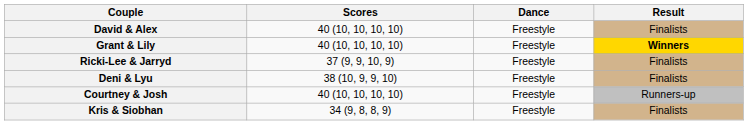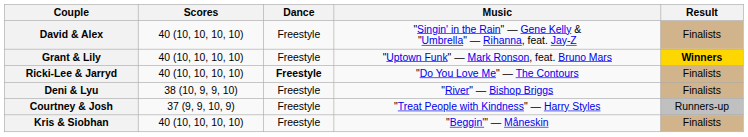+ column: Music | "Singin' in the Rain" — Gene Kelly & "Umbrella" — Rihanna, feat. Jay-Z | "Uptown Funk" — Mark Ronson, feat. Bruno Mars | "Do You Love Me" — The Contours | "River" — Bishop Briggs | "Treat People with Kindness" — Harry Styles | "Beggin'" — Måneskin
Ricki-Lee & Jarryd | Scores: 37 (9, 9, 10, 9) -> 40 (10, 10, 10, 10)
Ricki-Lee & Jarryd | Dance: normal -> bold
Courtney & Josh | Scores: 40 (10, 10, 10, 10) -> 37 (9, 9, 10, 9)
Kris & Siobhan | Scores: 34 (9, 8, 8, 9) -> 40 (10, 10, 10, 10)
